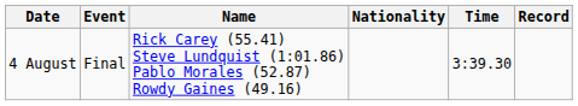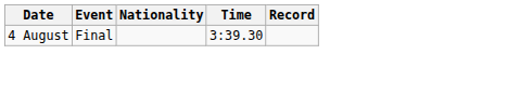- column: Name | Rick Carey (55.41) Steve Lundquist (1:01.86) Pablo Morales (52.87) Rowdy Gaines (49.16)
